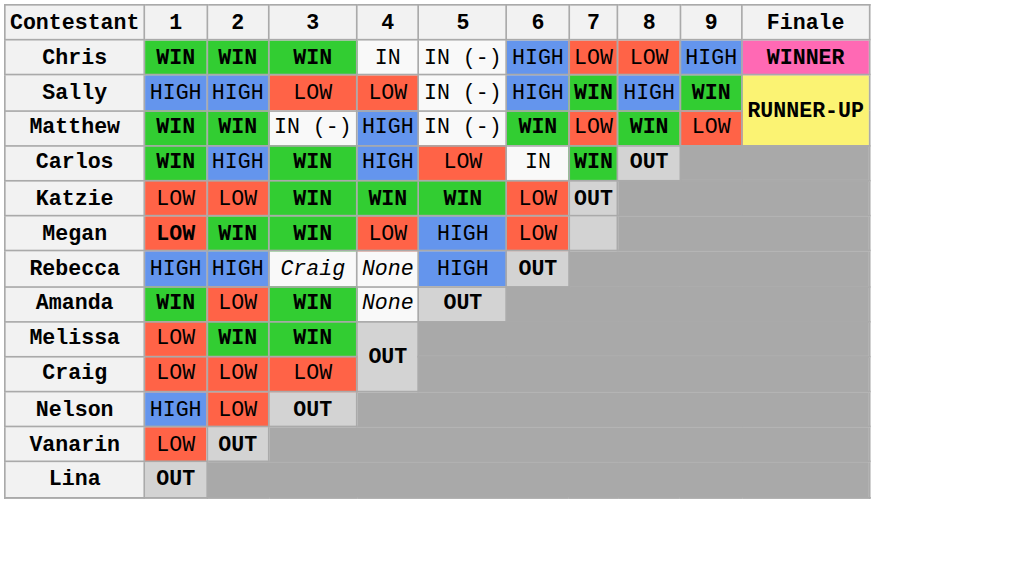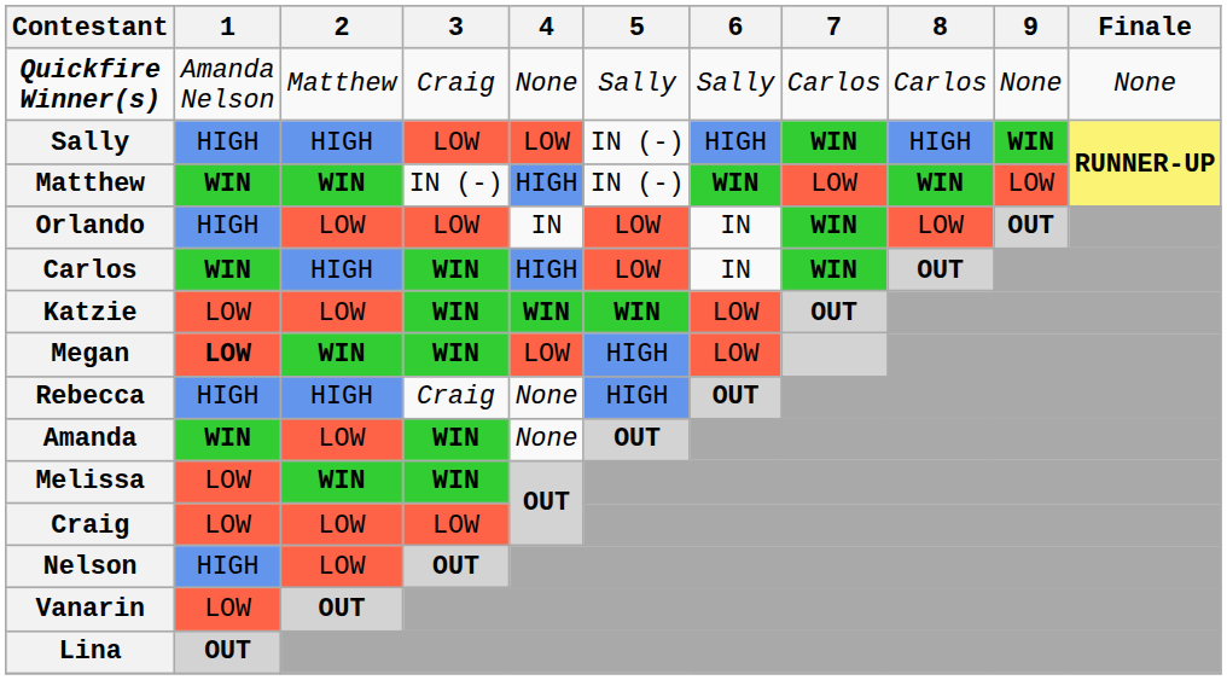+ row: Quickfire Winner(s) | Amanda Nelson | Matthew | Craig | None | Sally | Sally | Carlos | Carlos | None | None
- row: Chris | WIN | WIN | WIN | IN | IN (-) | HIGH | LOW | LOW | HIGH | WINNER
+ row: Orlando | HIGH | LOW | LOW | IN | LOW | IN | WIN | LOW | OUT
